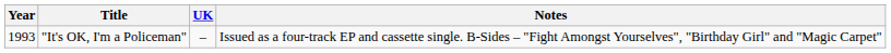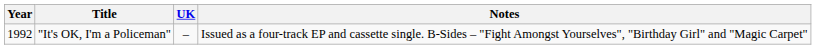"It's OK, I'm a Policeman" | Year: 1993 -> 1992
